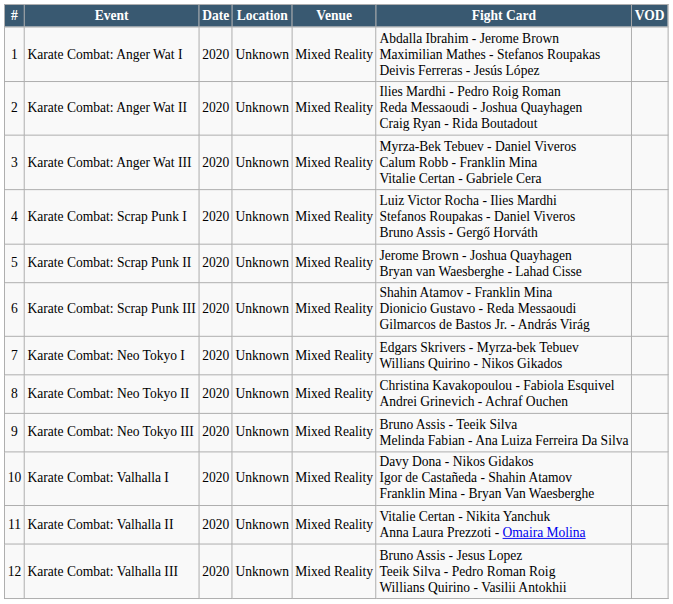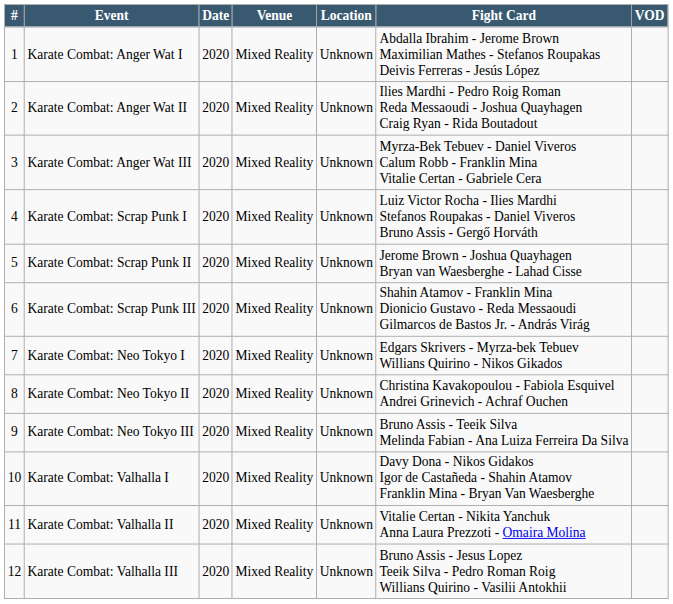columns swapped: Venue <-> Location
